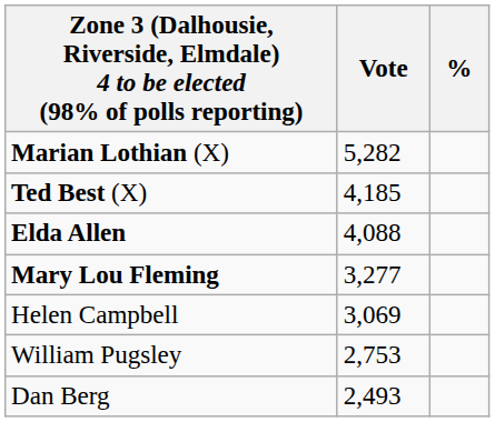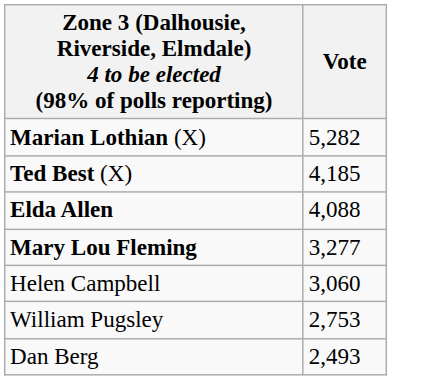- column: %
Helen Campbell | Vote: 3,069 -> 3,060
